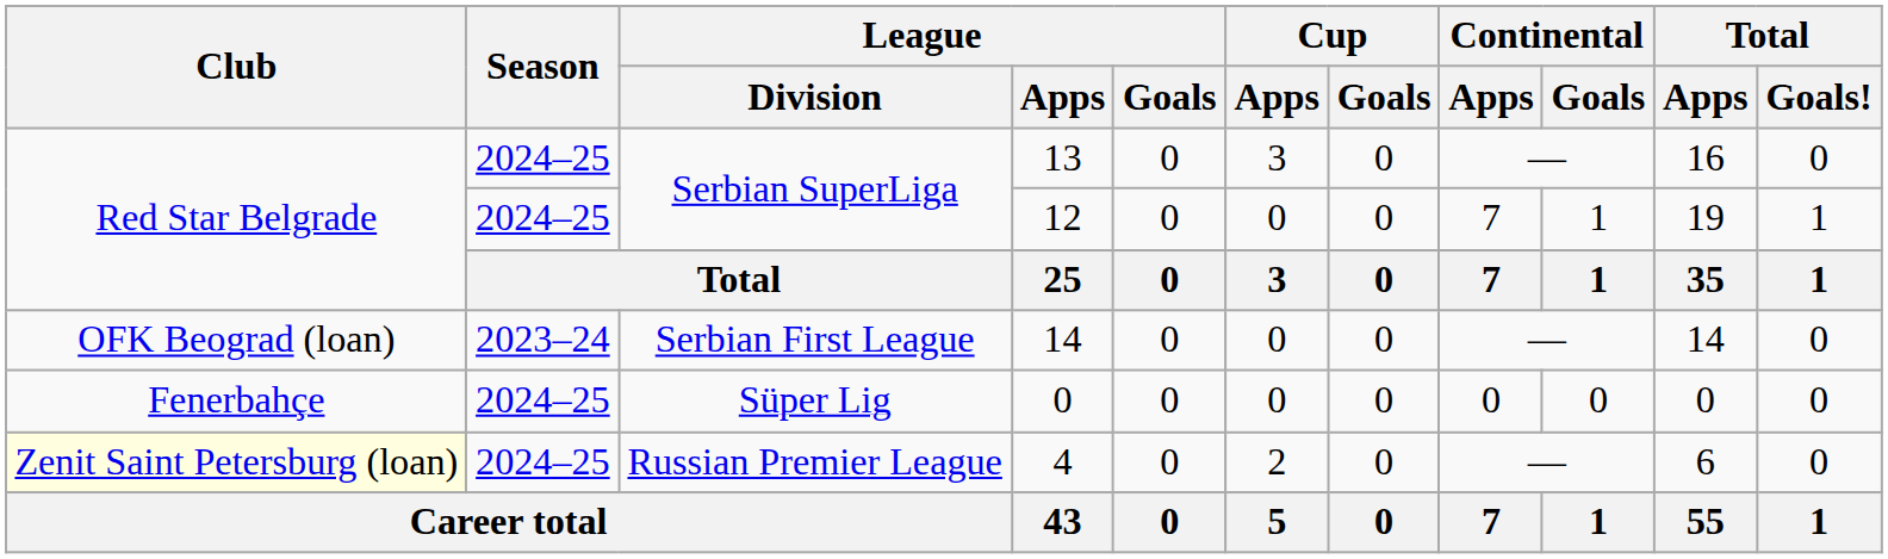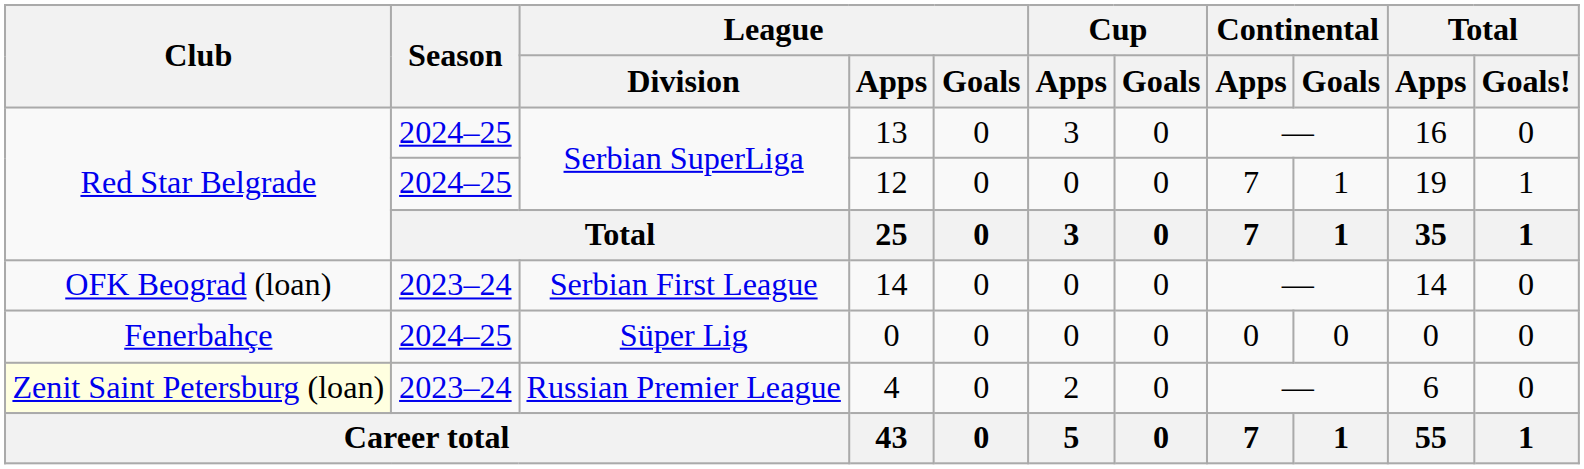4 | Season: 2024–25 -> 2023–24
